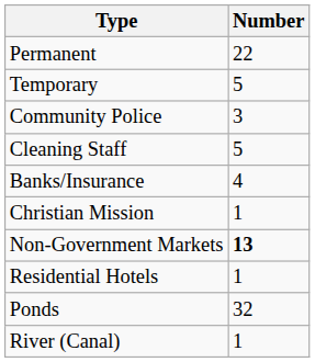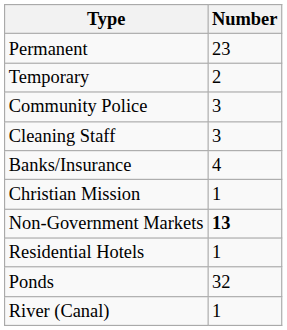Permanent | Number: 22 -> 23
Temporary | Number: 5 -> 2
Cleaning Staff | Number: 5 -> 3
